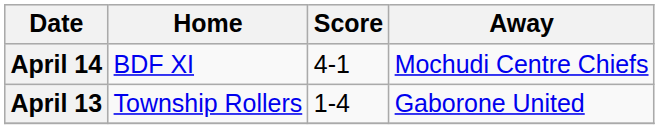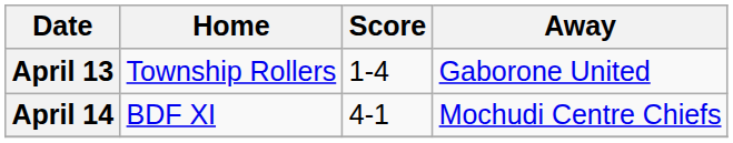rows swapped: April 13 <-> April 14
